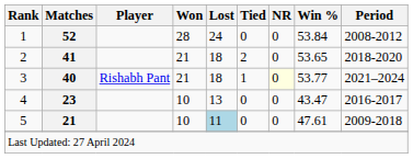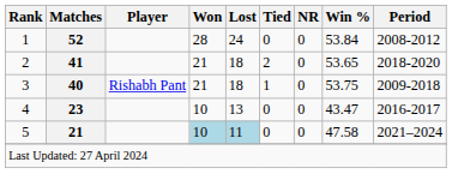3 | NR: lightyellow background -> no background
3 | Win %: 53.77 -> 53.75
3 | Period: 2021–2024 -> 2009-2018
5 | Won: no background -> lightblue background
5 | Win %: 47.61 -> 47.58
5 | Period: 2009-2018 -> 2021–2024
